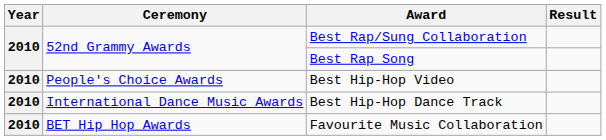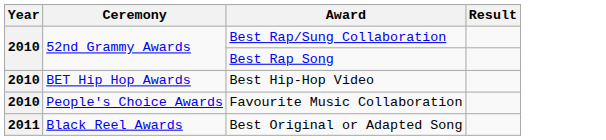Best Hip-Hop Video | Ceremony: People's Choice Awards -> BET Hip Hop Awards
- row: 2010 | International Dance Music Awards | Best Hip-Hop Dance Track
Favourite Music Collaboration | Ceremony: BET Hip Hop Awards -> People's Choice Awards
+ row: 2011 | Black Reel Awards | Best Original or Adapted Song
